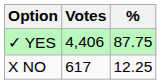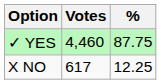✓ YES | Votes: 4,406 -> 4,460
